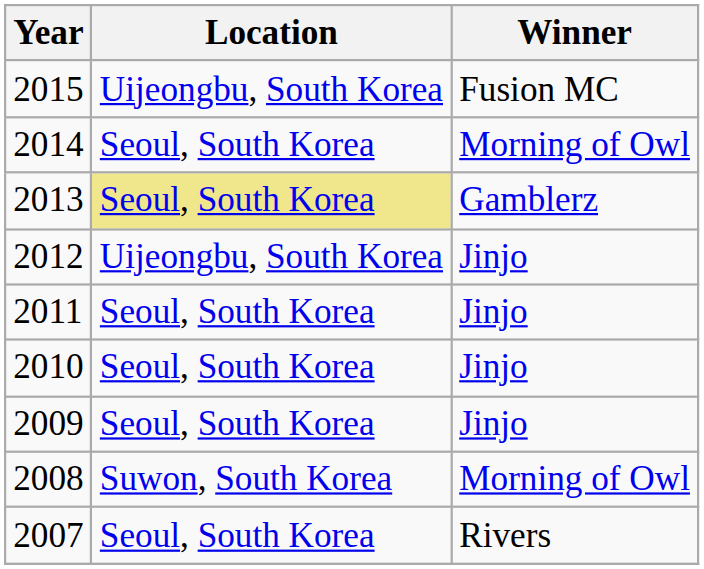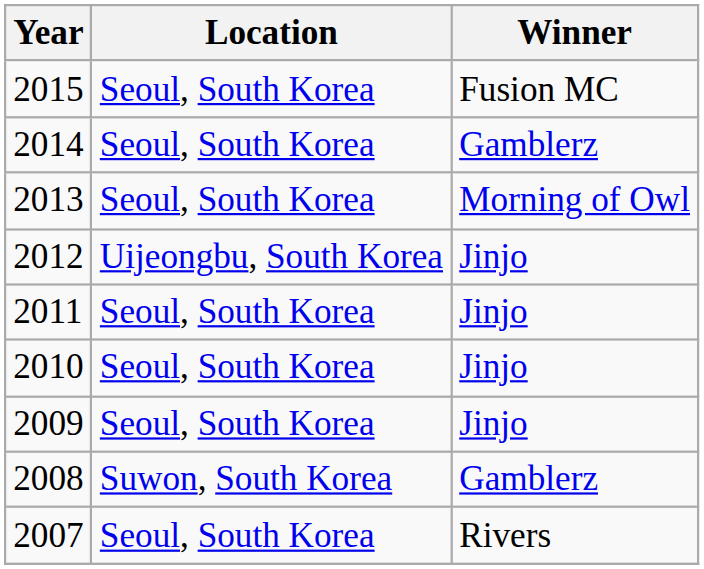2015 | Location: Uijeongbu, South Korea -> Seoul, South Korea
2014 | Winner: Morning of Owl -> Gamblerz
2013 | Location: khaki background -> no background
2013 | Winner: Gamblerz -> Morning of Owl
2008 | Winner: Morning of Owl -> Gamblerz
